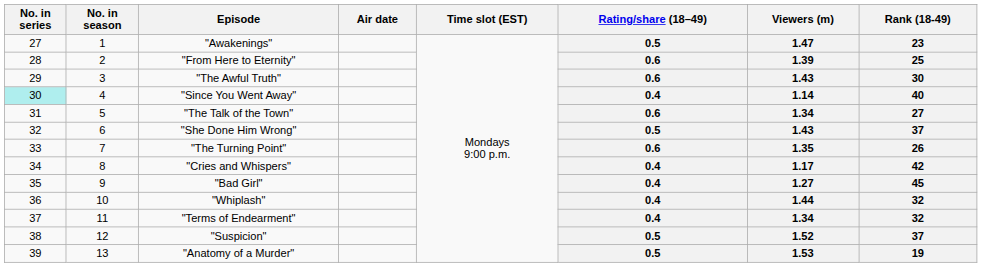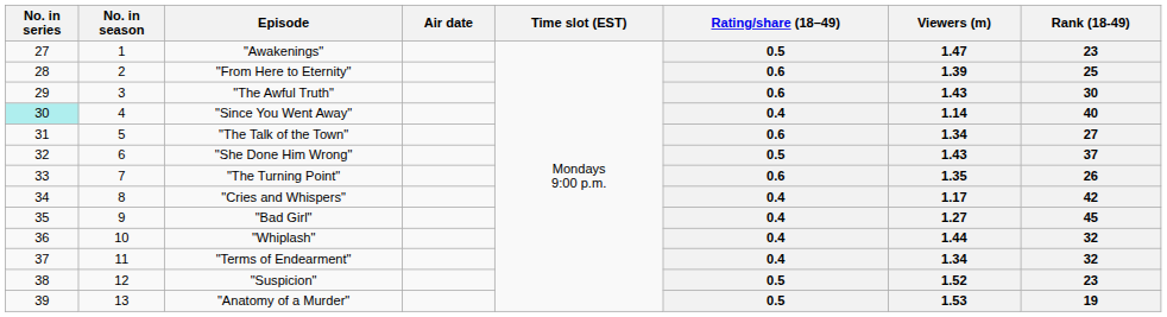"Suspicion" | Rank (18-49): 37 -> 23
